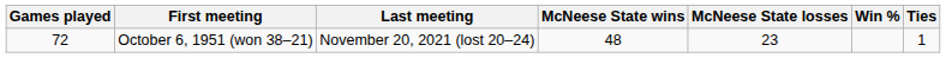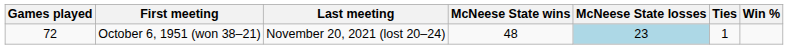columns swapped: Ties <-> Win %
October 6, 1951 (won 38–21) | McNeese State losses: no background -> lightblue background
